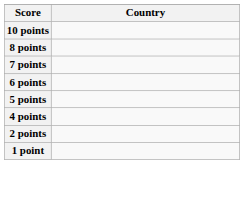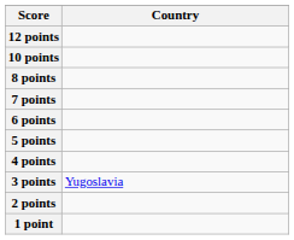+ row: 12 points
+ row: 3 points | Yugoslavia
